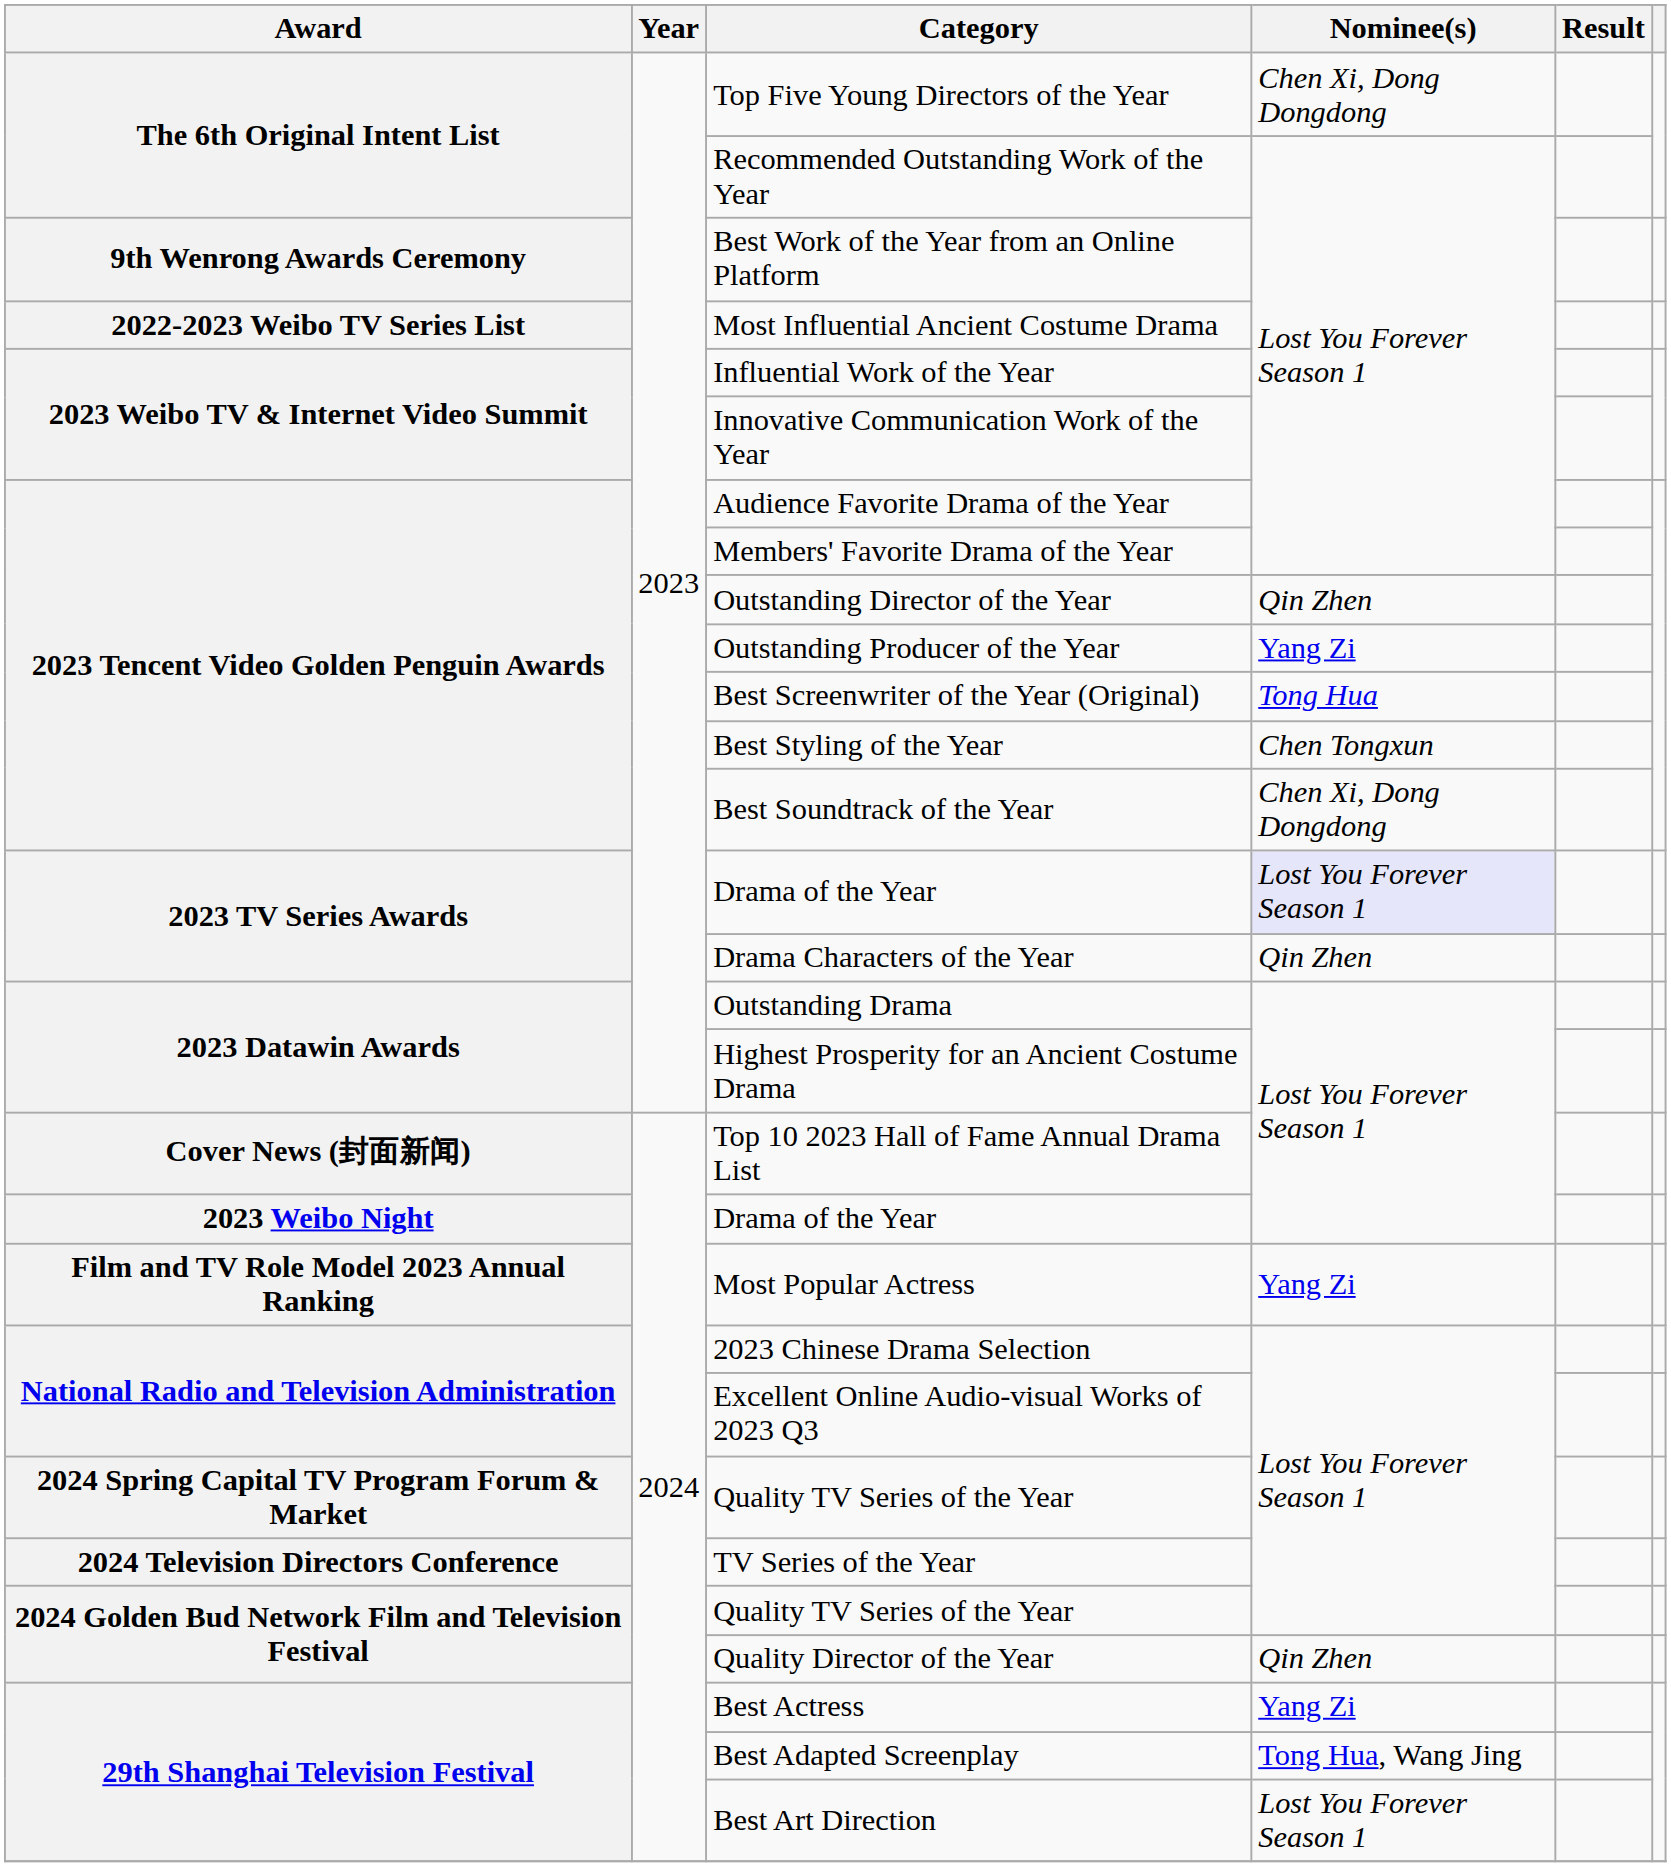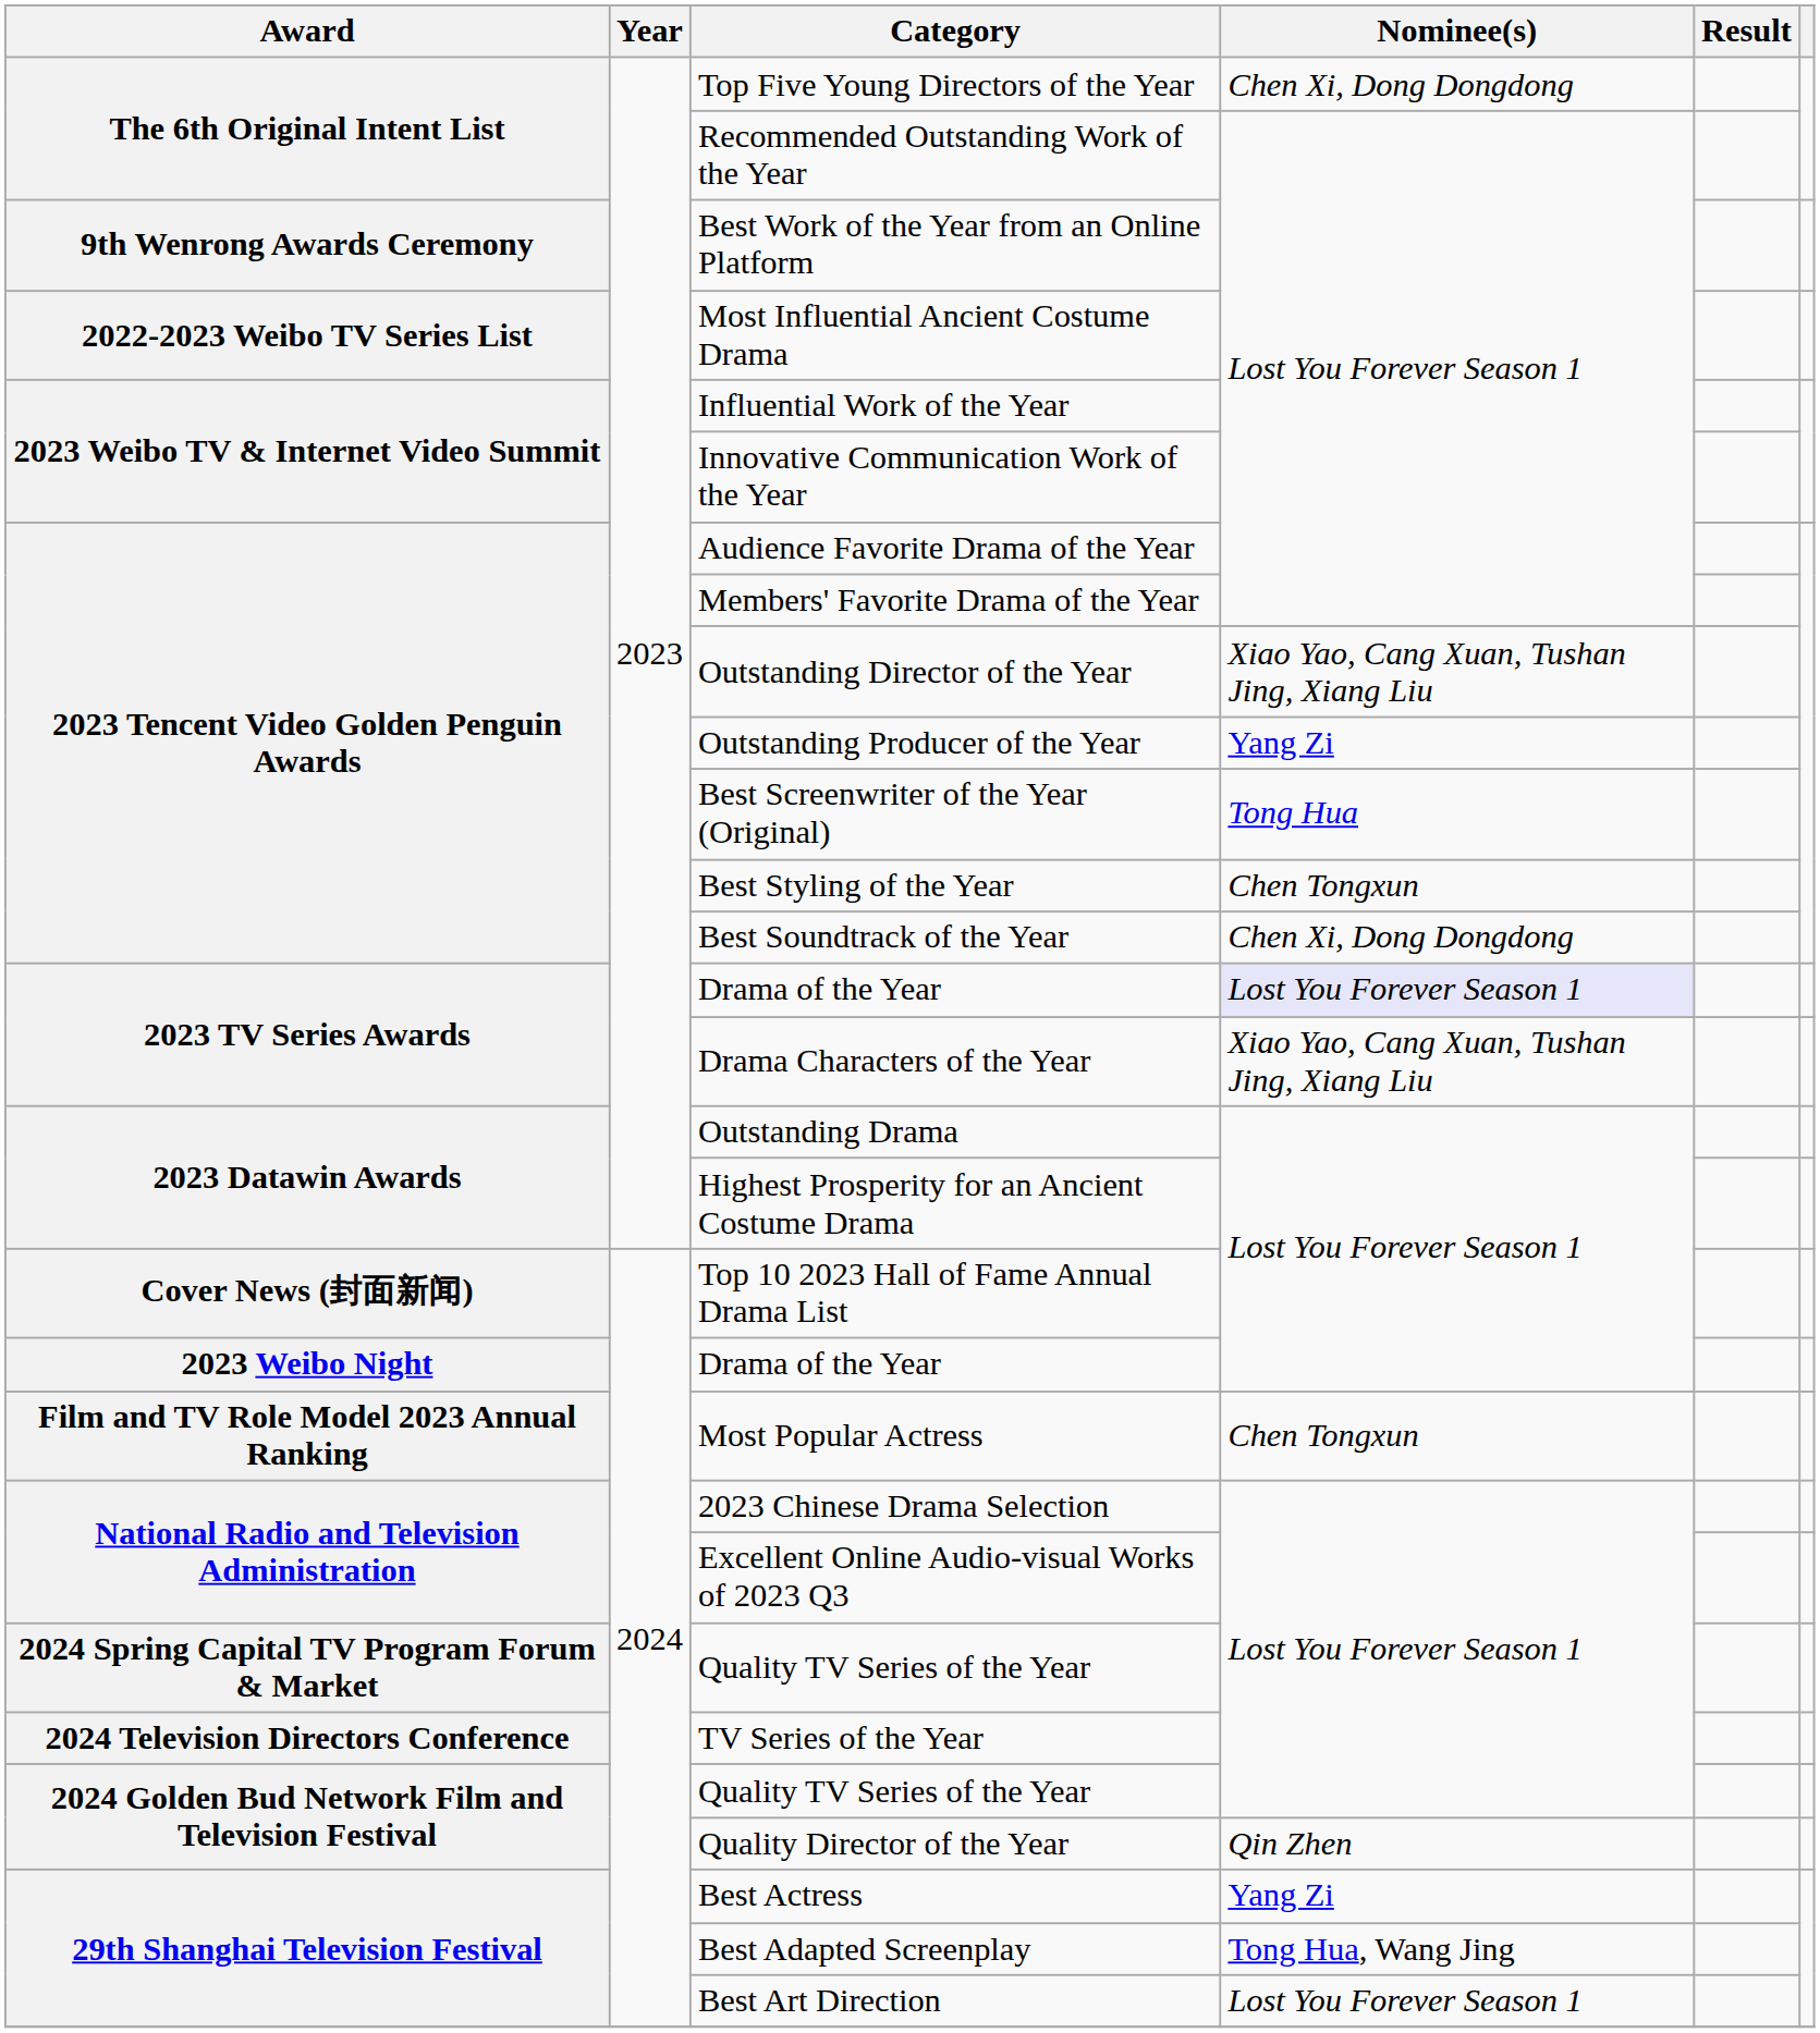Outstanding Director of the Year | Nominee(s): Qin Zhen -> Xiao Yao, Cang Xuan, Tushan Jing, Xiang Liu
Drama Characters of the Year | Nominee(s): Qin Zhen -> Xiao Yao, Cang Xuan, Tushan Jing, Xiang Liu
Most Popular Actress | Nominee(s): Yang Zi -> Chen Tongxun
